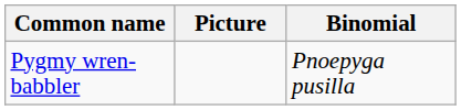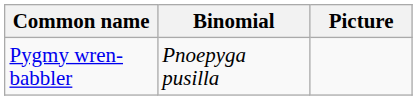columns swapped: Binomial <-> Picture
